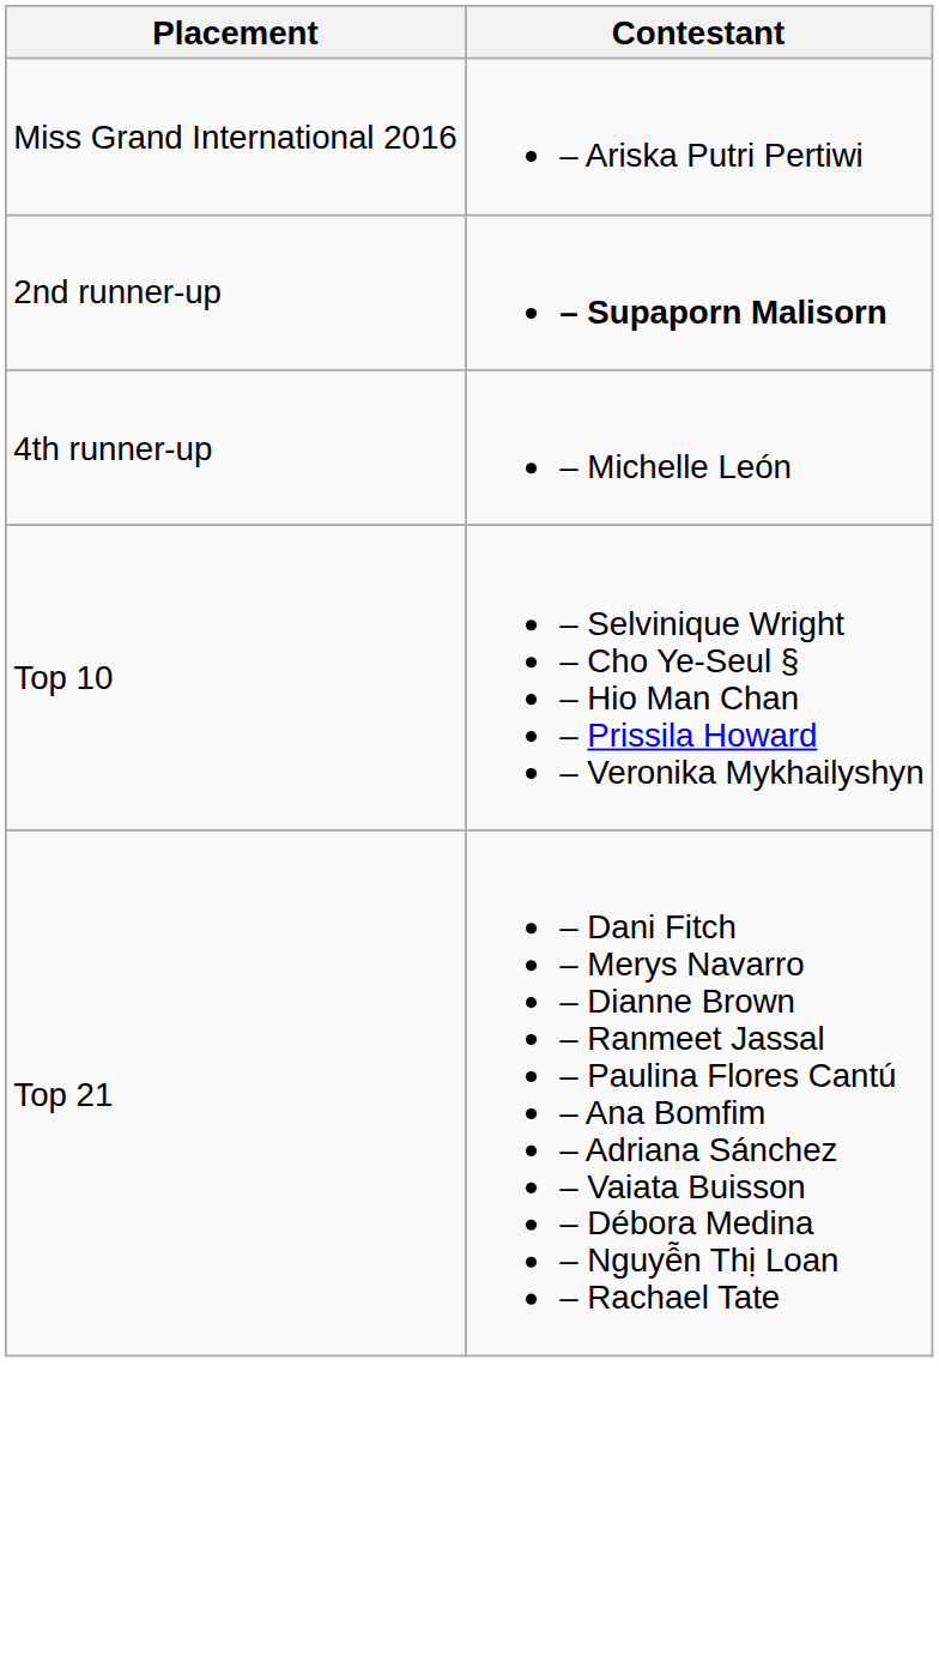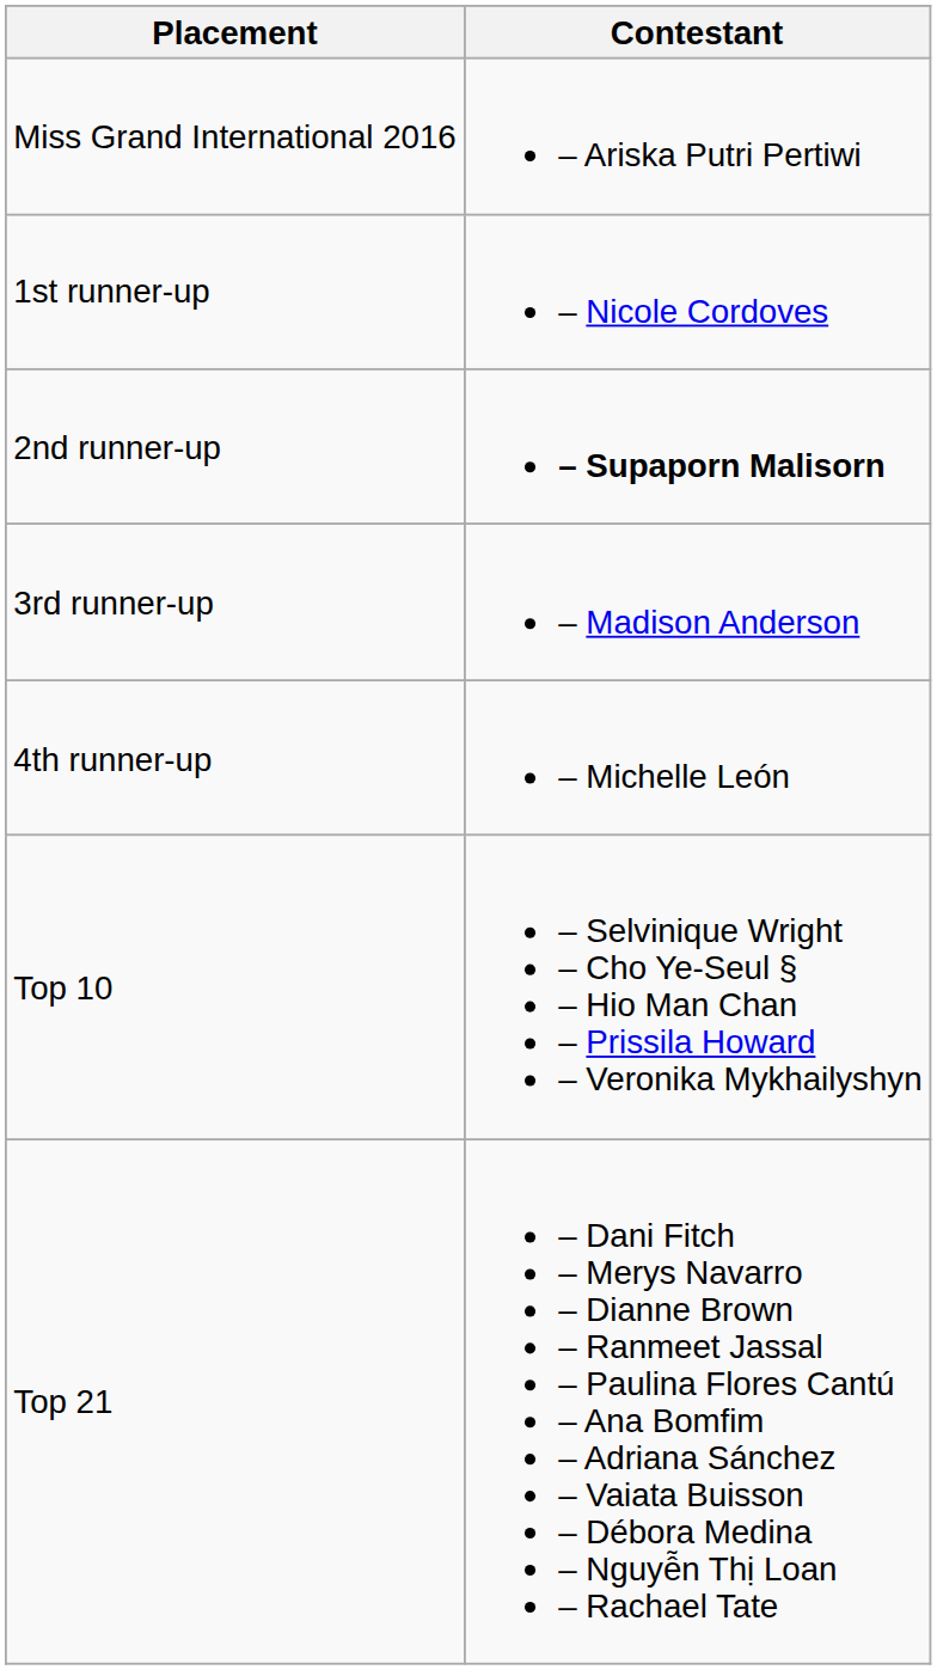+ row: 1st runner-up | – Nicole Cordoves
+ row: 3rd runner-up | – Madison Anderson
